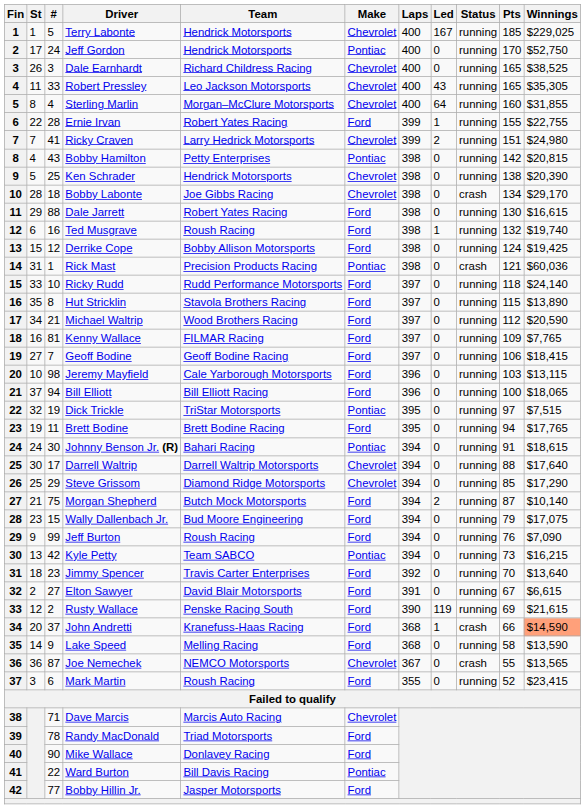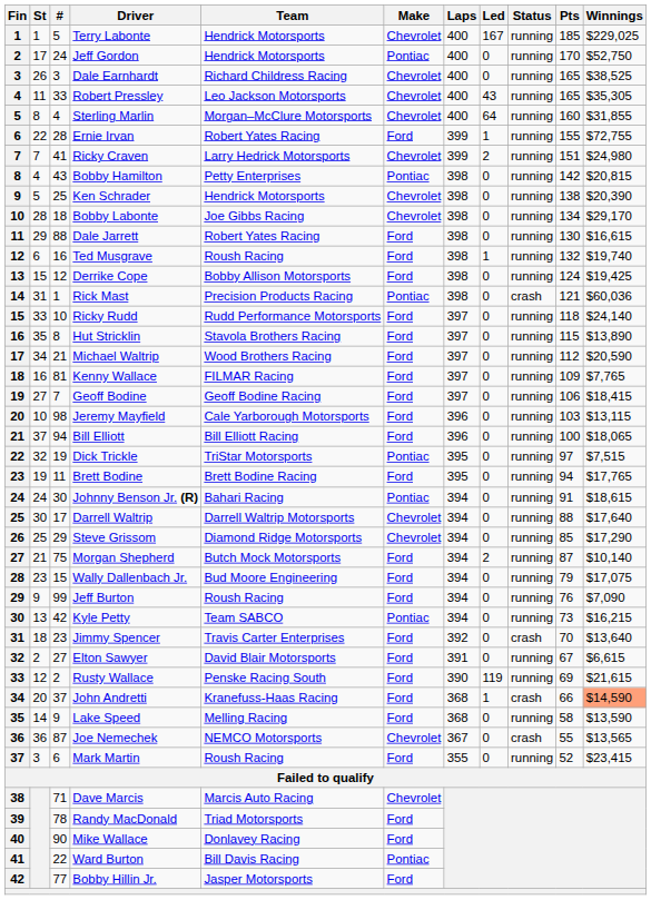Ernie Irvan | Winnings: $22,755 -> $72,755
Bobby Labonte | Status: crash -> running
Jimmy Spencer | Status: running -> crash
